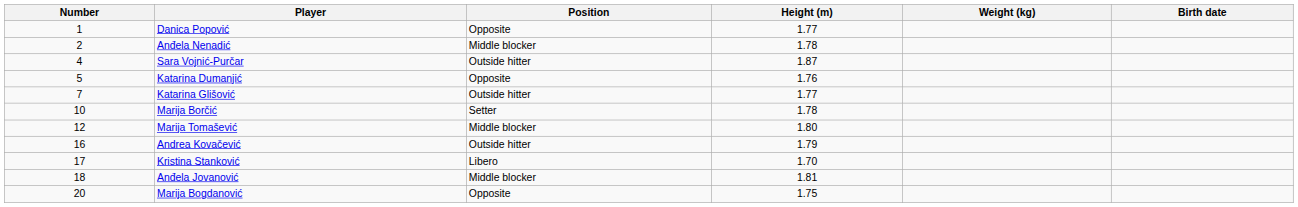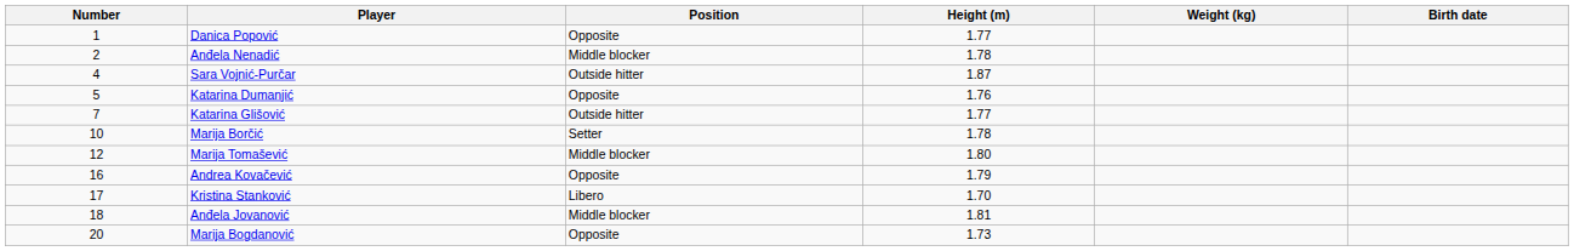Andrea Kovačević | Position: Outside hitter -> Opposite
Marija Bogdanović | Height (m): 1.75 -> 1.73
